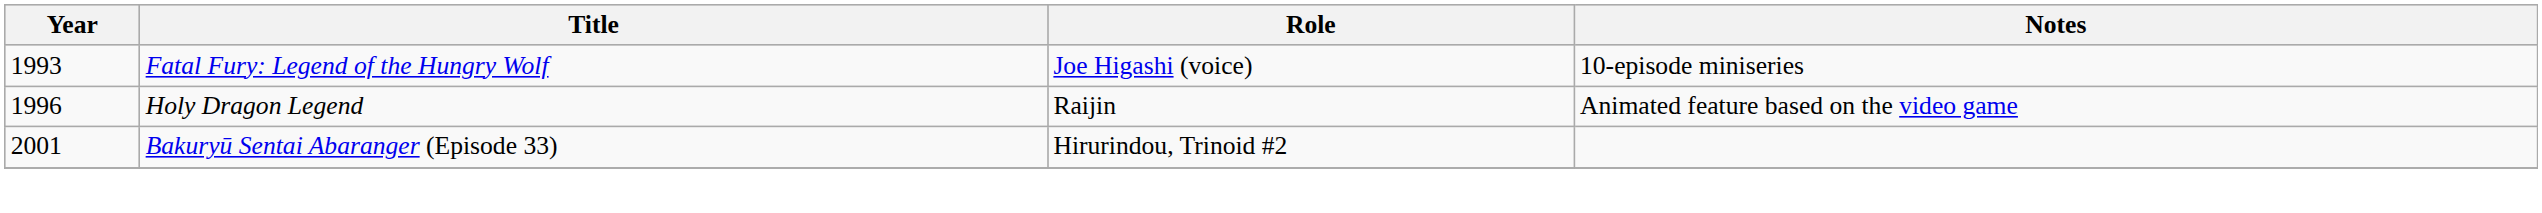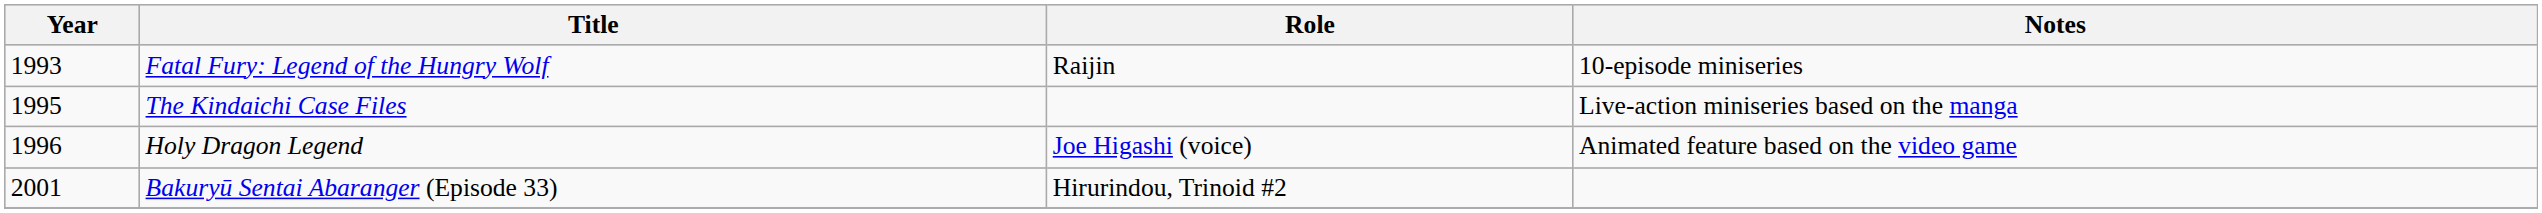Fatal Fury: Legend of the Hungry Wolf | Role: Joe Higashi (voice) -> Raijin
+ row: 1995 | The Kindaichi Case Files | Live-action miniseries based on the manga
Holy Dragon Legend | Role: Raijin -> Joe Higashi (voice)
